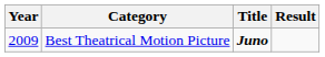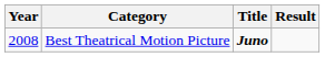Best Theatrical Motion Picture | Year: 2009 -> 2008
